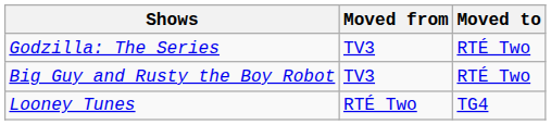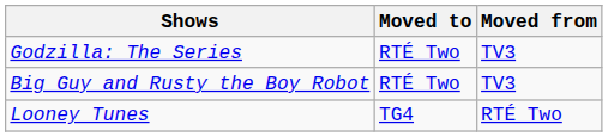columns swapped: Moved from <-> Moved to
